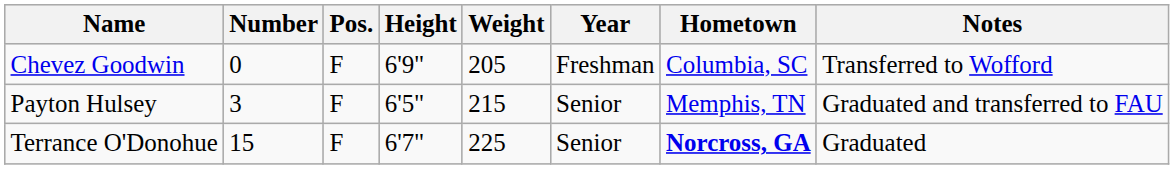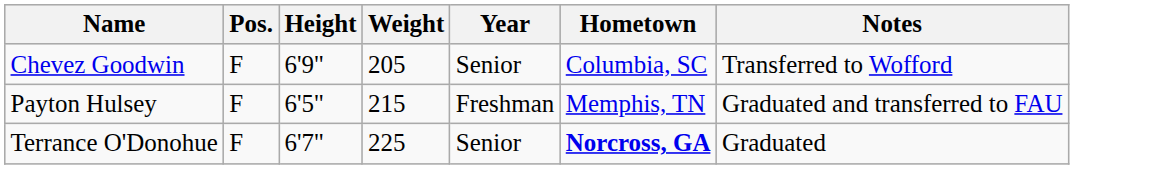- column: Number | 0 | 3 | 15
Chevez Goodwin | Year: Freshman -> Senior
Payton Hulsey | Year: Senior -> Freshman
